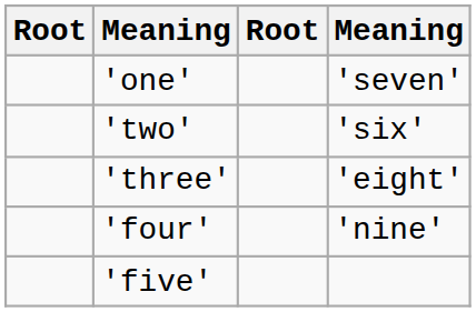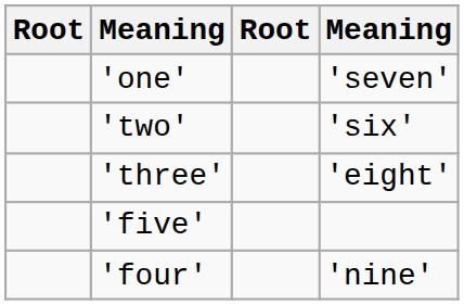rows swapped: 'four' <-> 'five'
